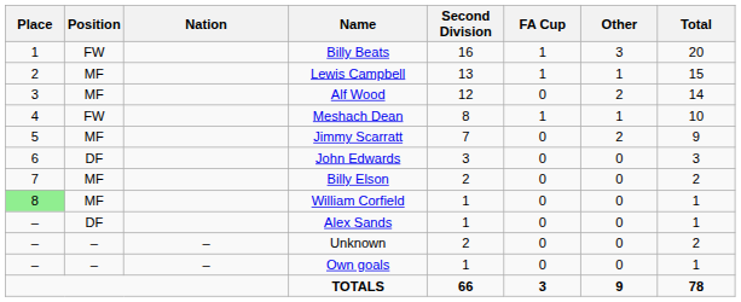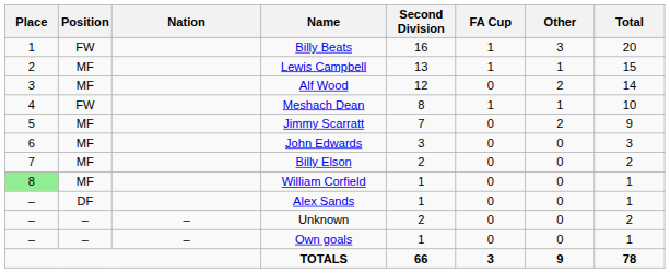John Edwards | Position: DF -> MF
